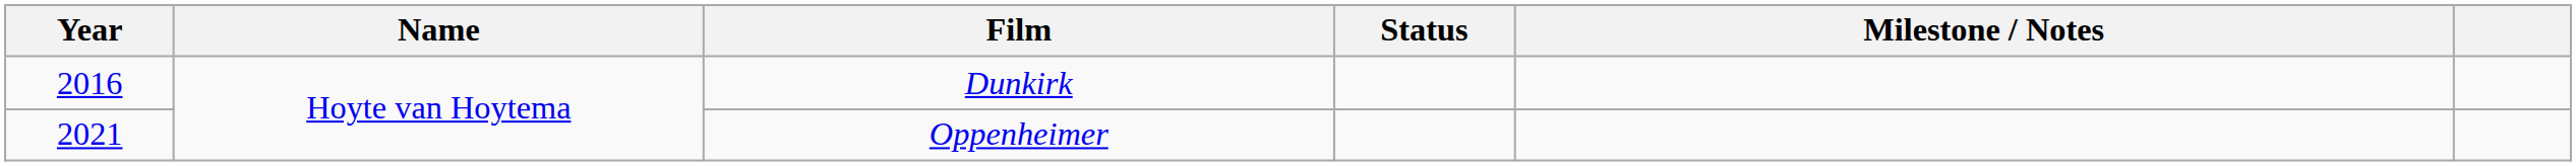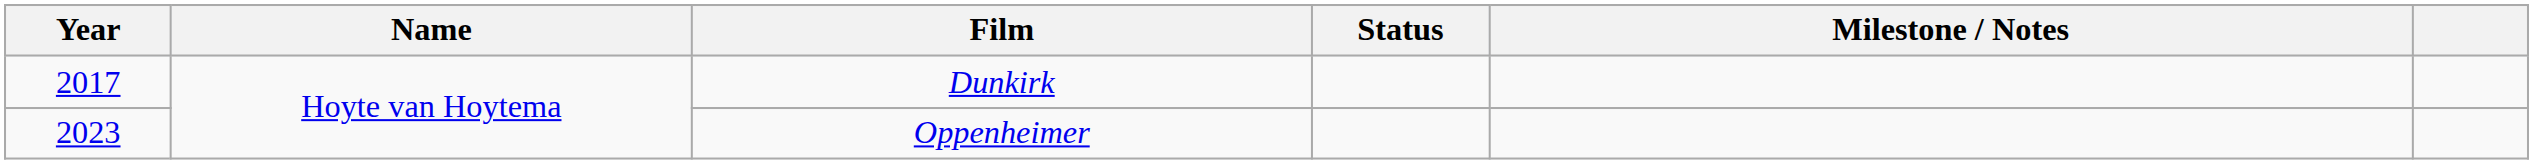Dunkirk | Year: 2016 -> 2017
Oppenheimer | Year: 2021 -> 2023
